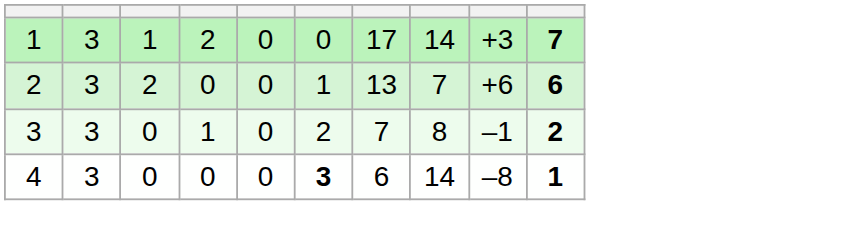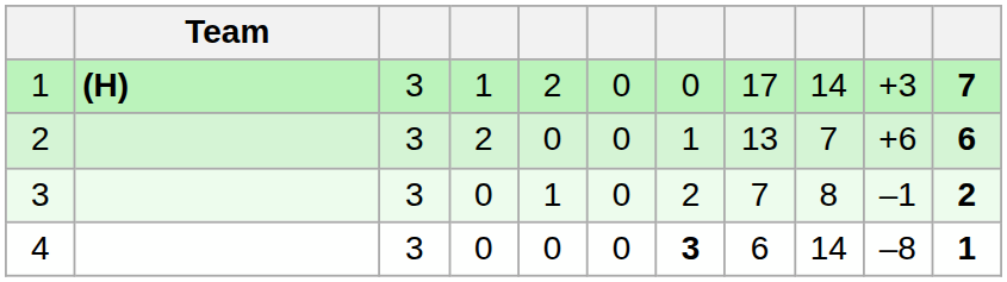+ column: Team | (H)
